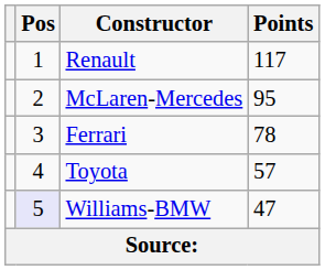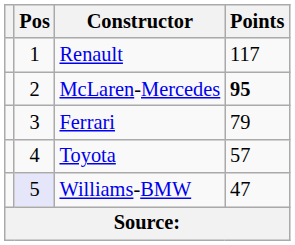McLaren-Mercedes | Points: normal -> bold
Ferrari | Points: 78 -> 79
